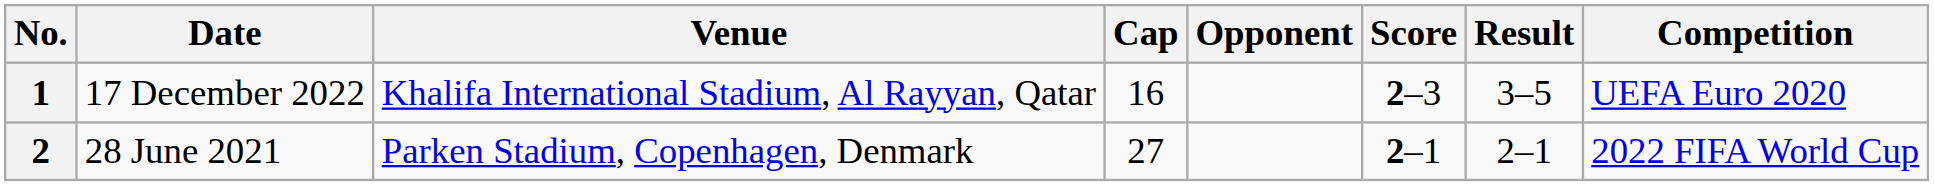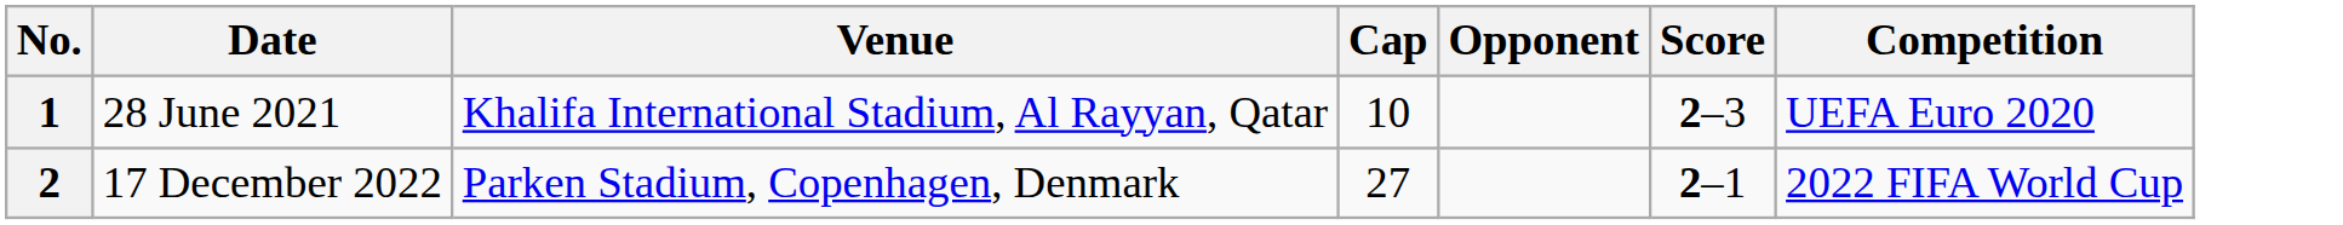- column: Result | 3–5 | 2–1
1 | Date: 17 December 2022 -> 28 June 2021
1 | Cap: 16 -> 10
2 | Date: 28 June 2021 -> 17 December 2022
